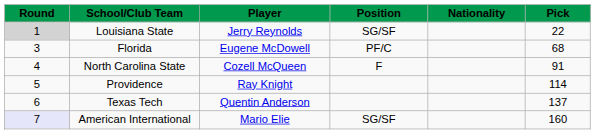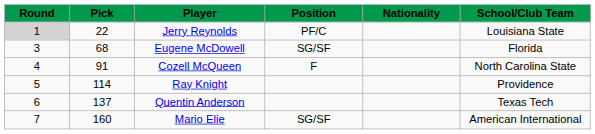columns swapped: Pick <-> School/Club Team
Jerry Reynolds | Position: SG/SF -> PF/C
Eugene McDowell | Position: PF/C -> SG/SF
Mario Elie | Round: lavender background -> no background
